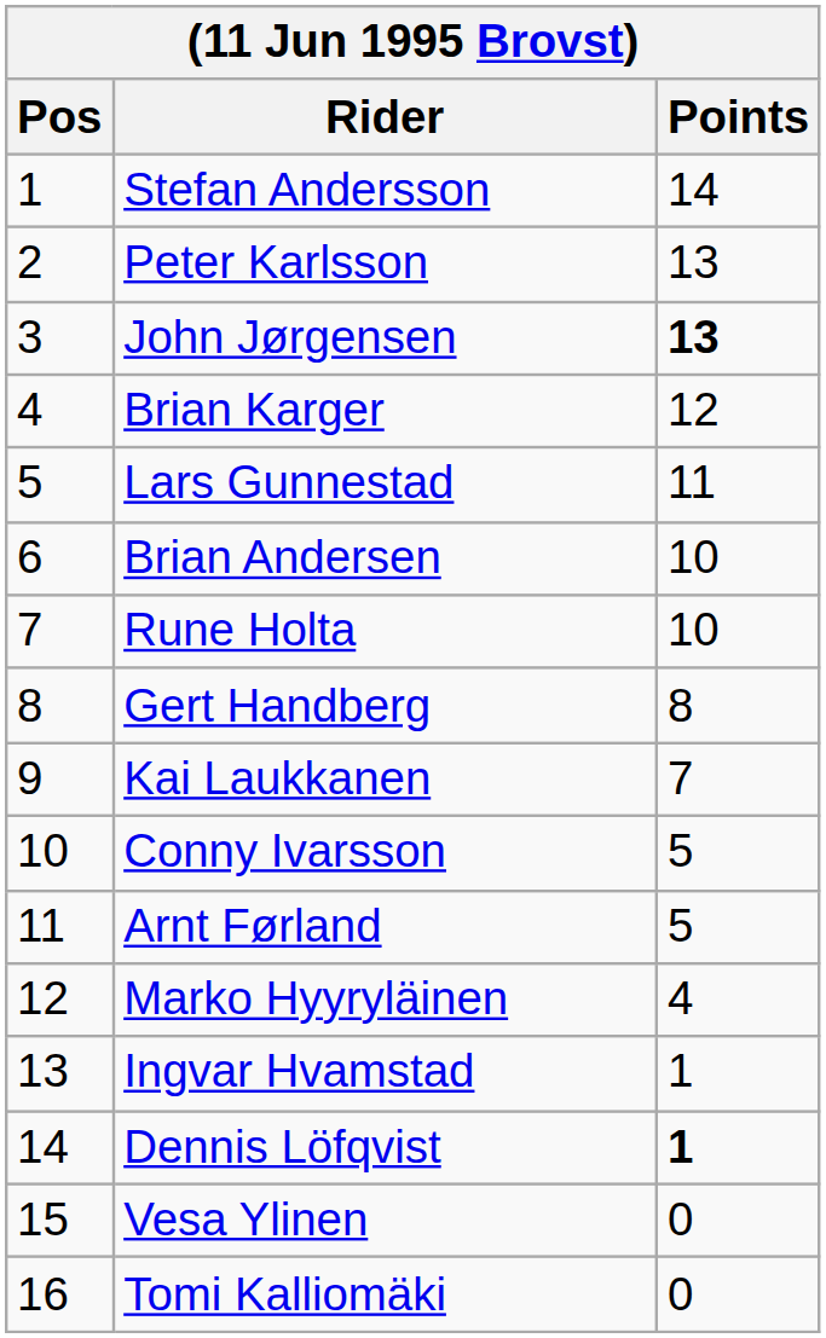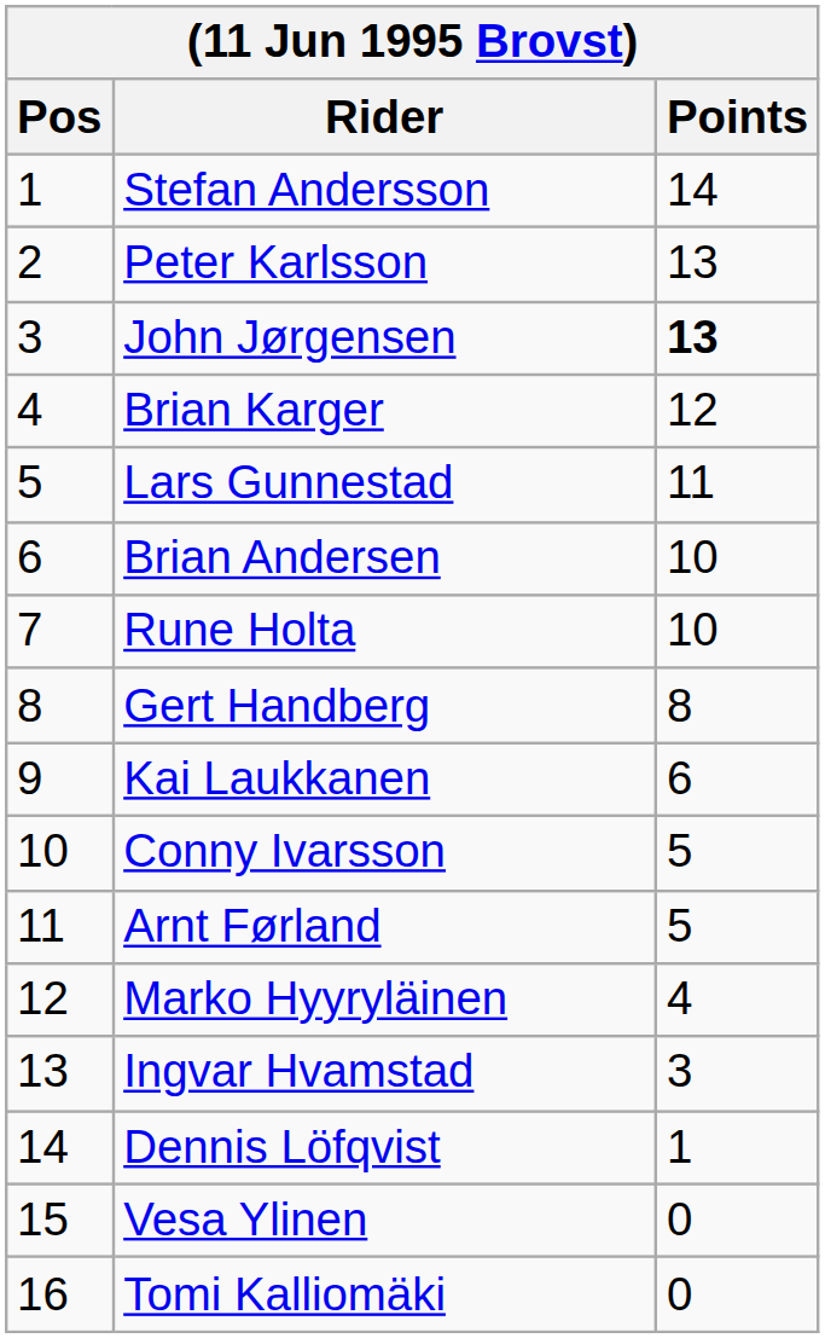Kai Laukkanen | Points: 7 -> 6
Ingvar Hvamstad | Points: 1 -> 3
Dennis Löfqvist | Points: bold -> normal
